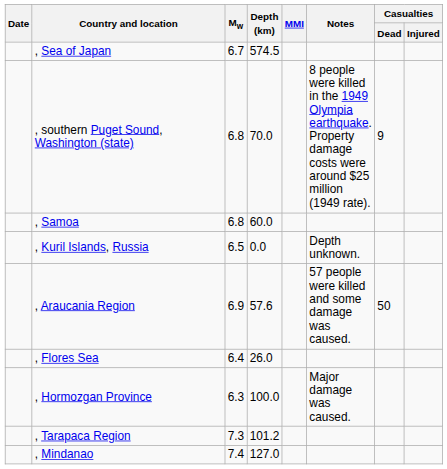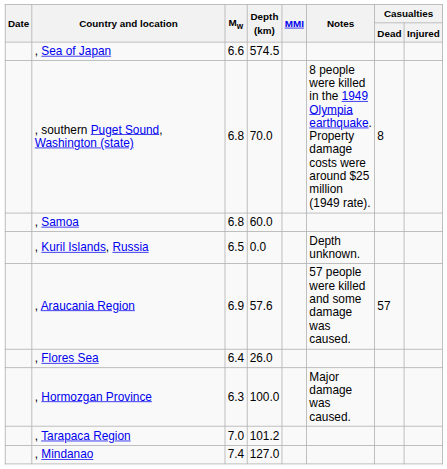, Sea of Japan | Mw: 6.7 -> 6.6
, southern Puget Sound, Washington (state) | Casualties / Dead: 9 -> 8
, Araucania Region | Casualties / Dead: 50 -> 57
, Tarapaca Region | Mw: 7.3 -> 7.0
